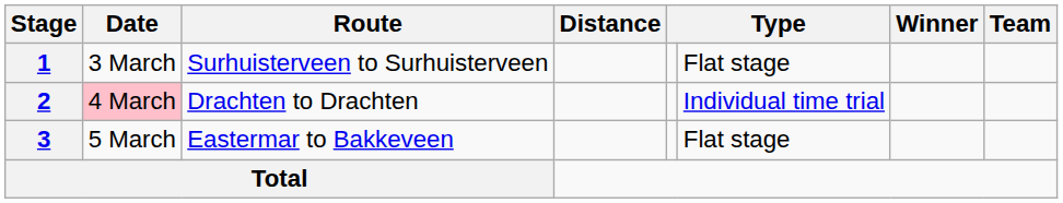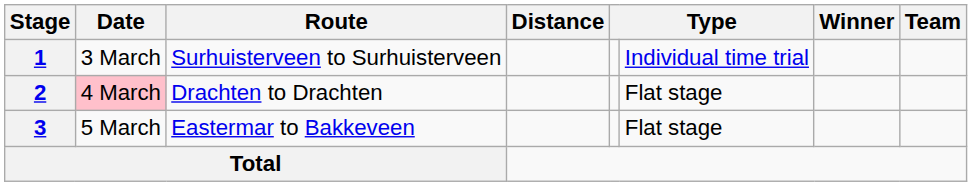1 | column 6: Flat stage -> Individual time trial
2 | column 6: Individual time trial -> Flat stage
